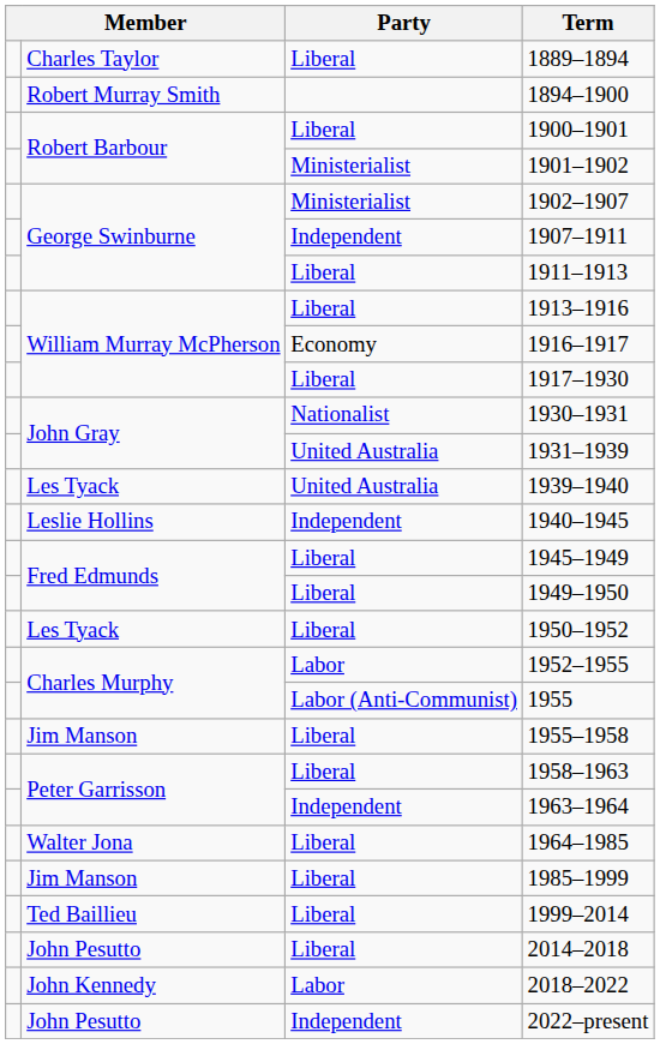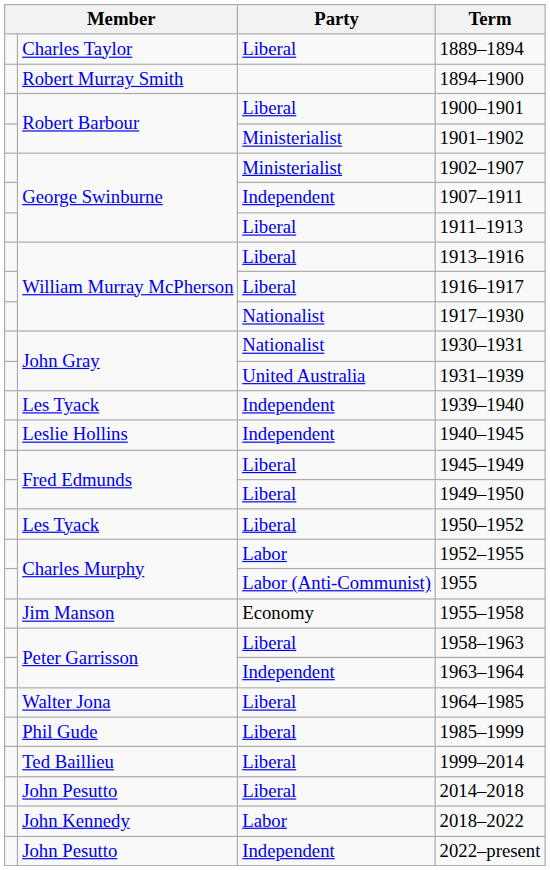1916–1917 | Party: Economy -> Liberal
1917–1930 | Party: Liberal -> Nationalist
1939–1940 | Party: United Australia -> Independent
1955–1958 | Party: Liberal -> Economy
1985–1999 | column 2: Jim Manson -> Phil Gude
